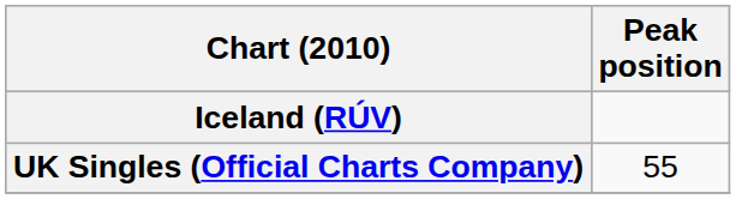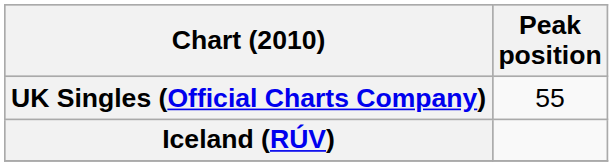rows swapped: Iceland (RÚV) <-> UK Singles (Official Charts Company)
